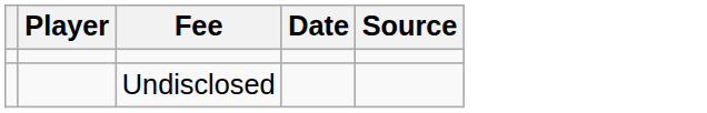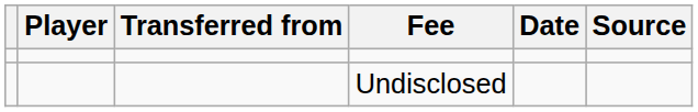+ column: Transferred from
